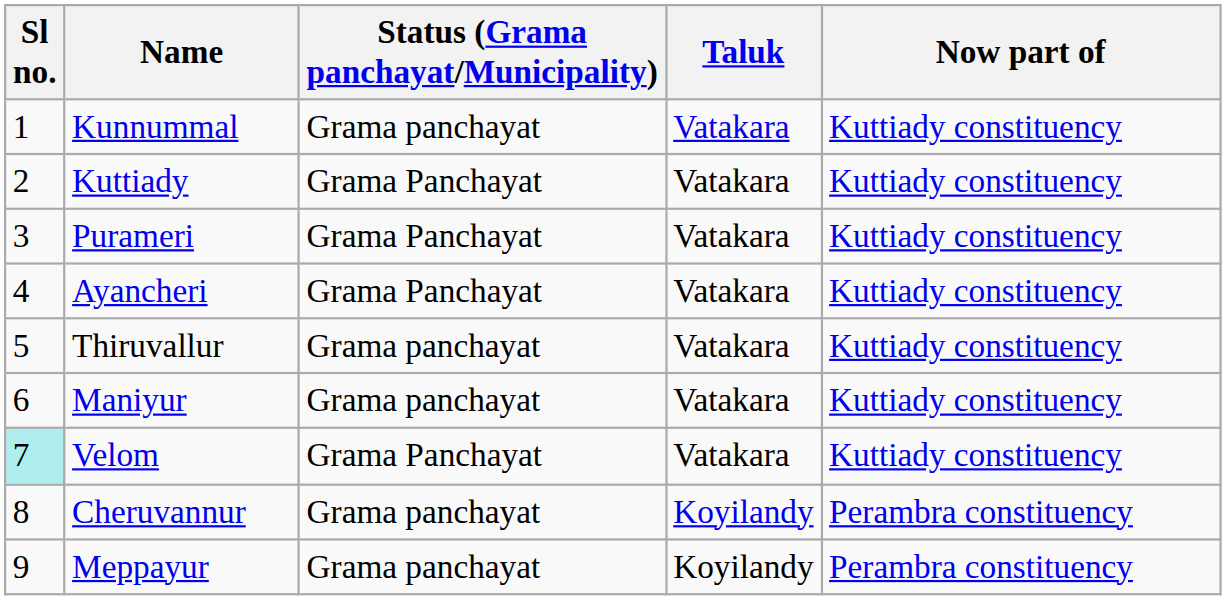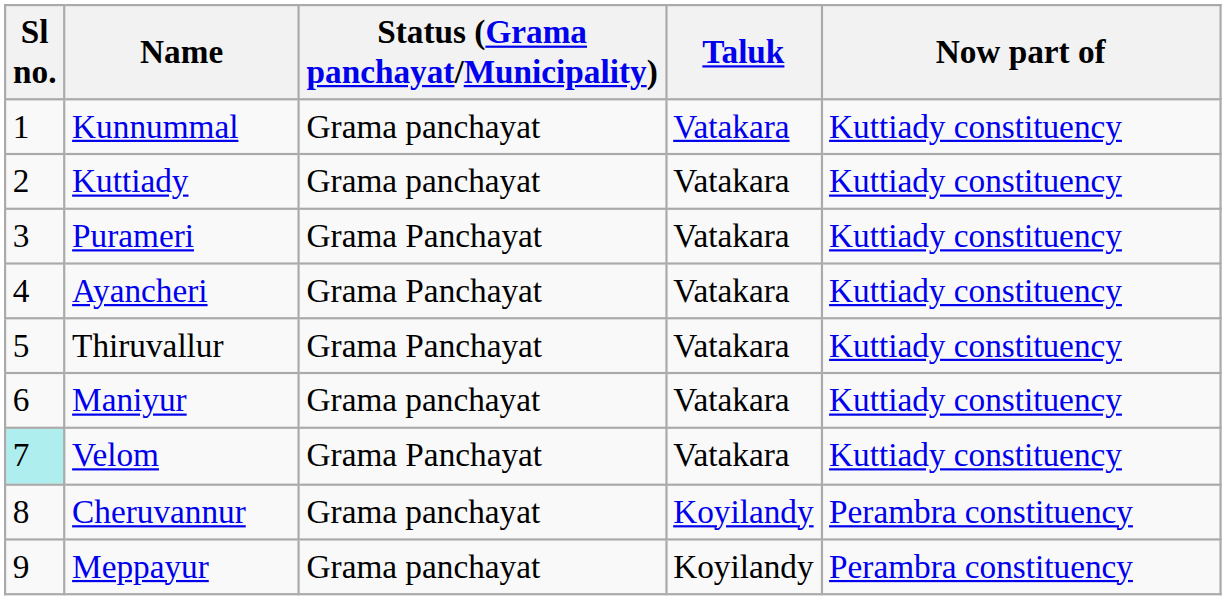Kuttiady | Status (Grama panchayat/Municipality): Grama Panchayat -> Grama panchayat
Thiruvallur | Status (Grama panchayat/Municipality): Grama panchayat -> Grama Panchayat
